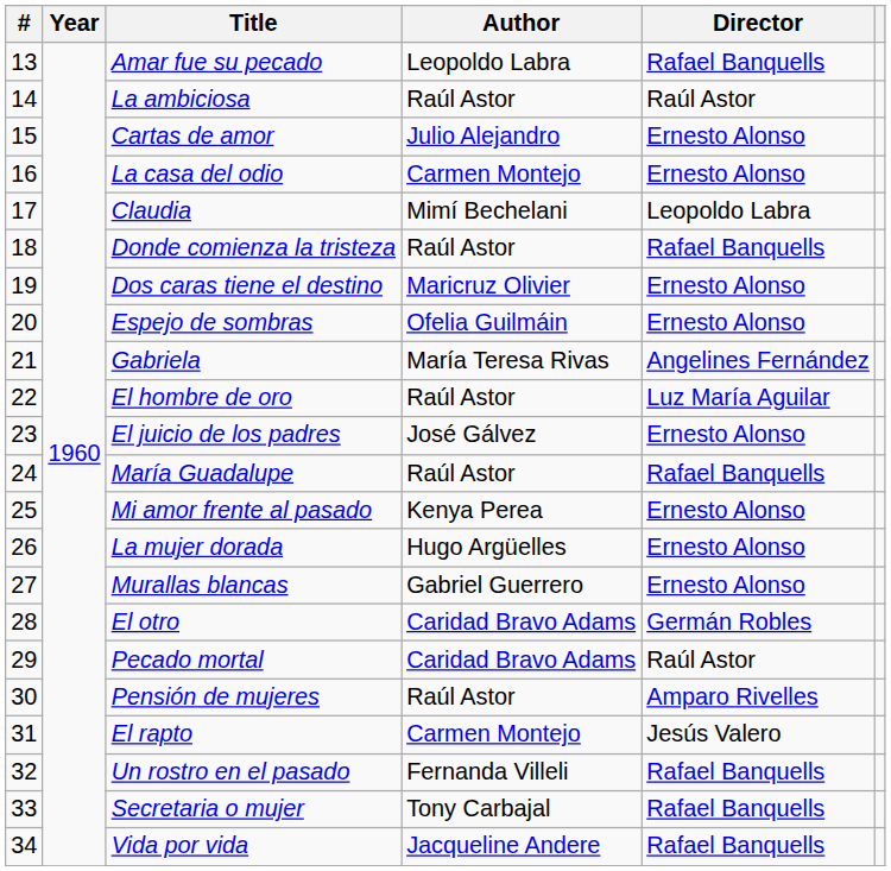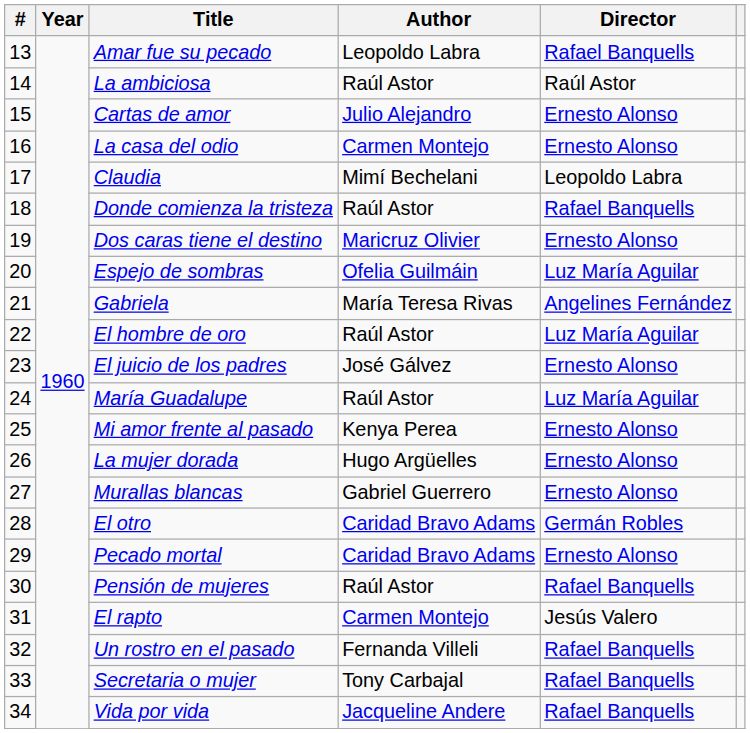Espejo de sombras | Director: Ernesto Alonso -> Luz María Aguilar
María Guadalupe | Director: Rafael Banquells -> Luz María Aguilar
Pecado mortal | Director: Raúl Astor -> Ernesto Alonso
Pensión de mujeres | Director: Amparo Rivelles -> Rafael Banquells
